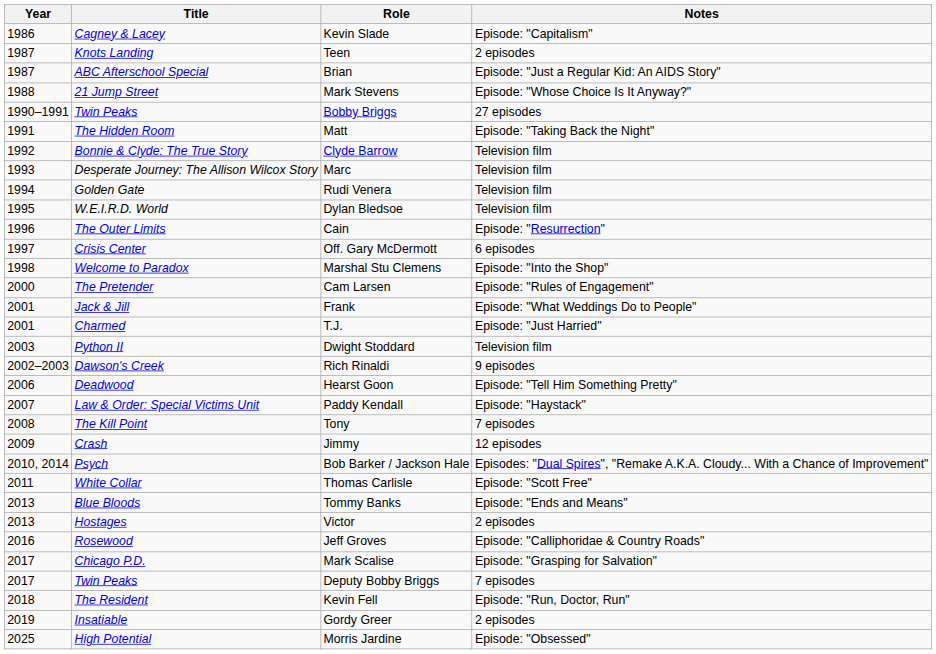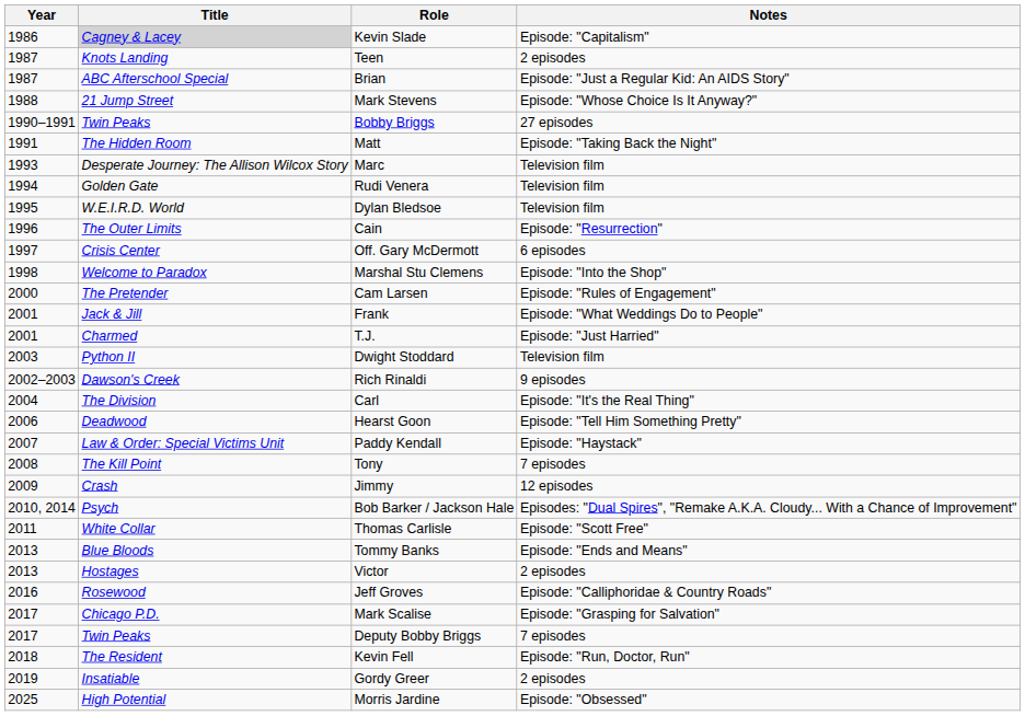Kevin Slade | Title: no background -> lightgrey background
- row: 1992 | Bonnie & Clyde: The True Story | Clyde Barrow | Television film
+ row: 2004 | The Division | Carl | Episode: "It's the Real Thing"
